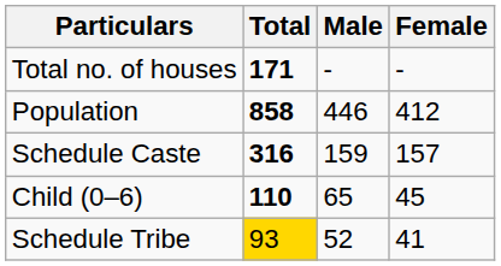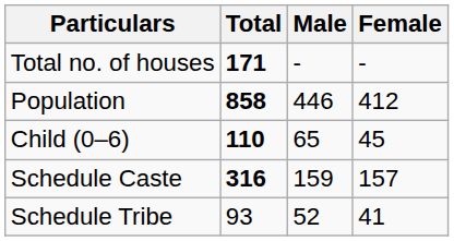rows swapped: Child (0–6) <-> Schedule Caste
Schedule Tribe | Total: gold background -> no background
